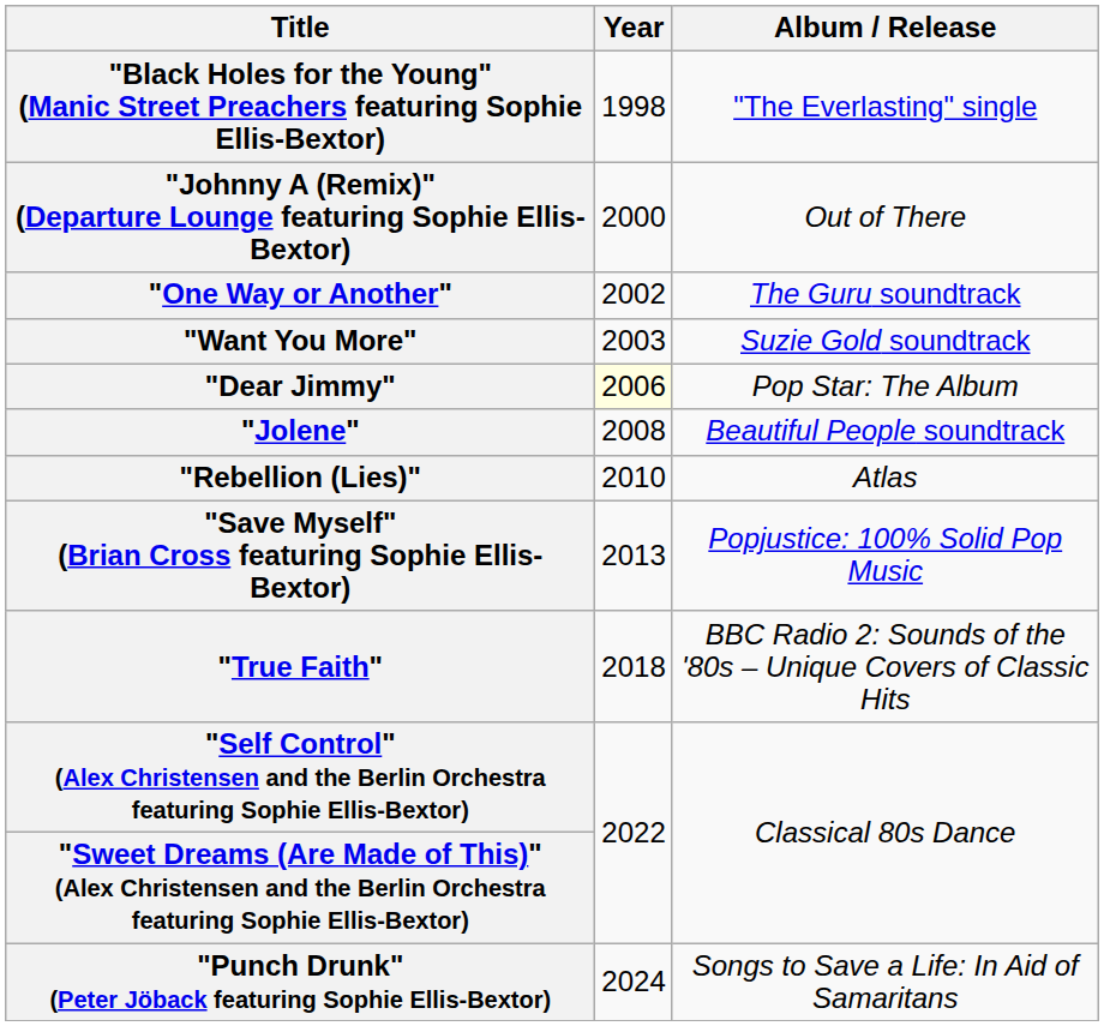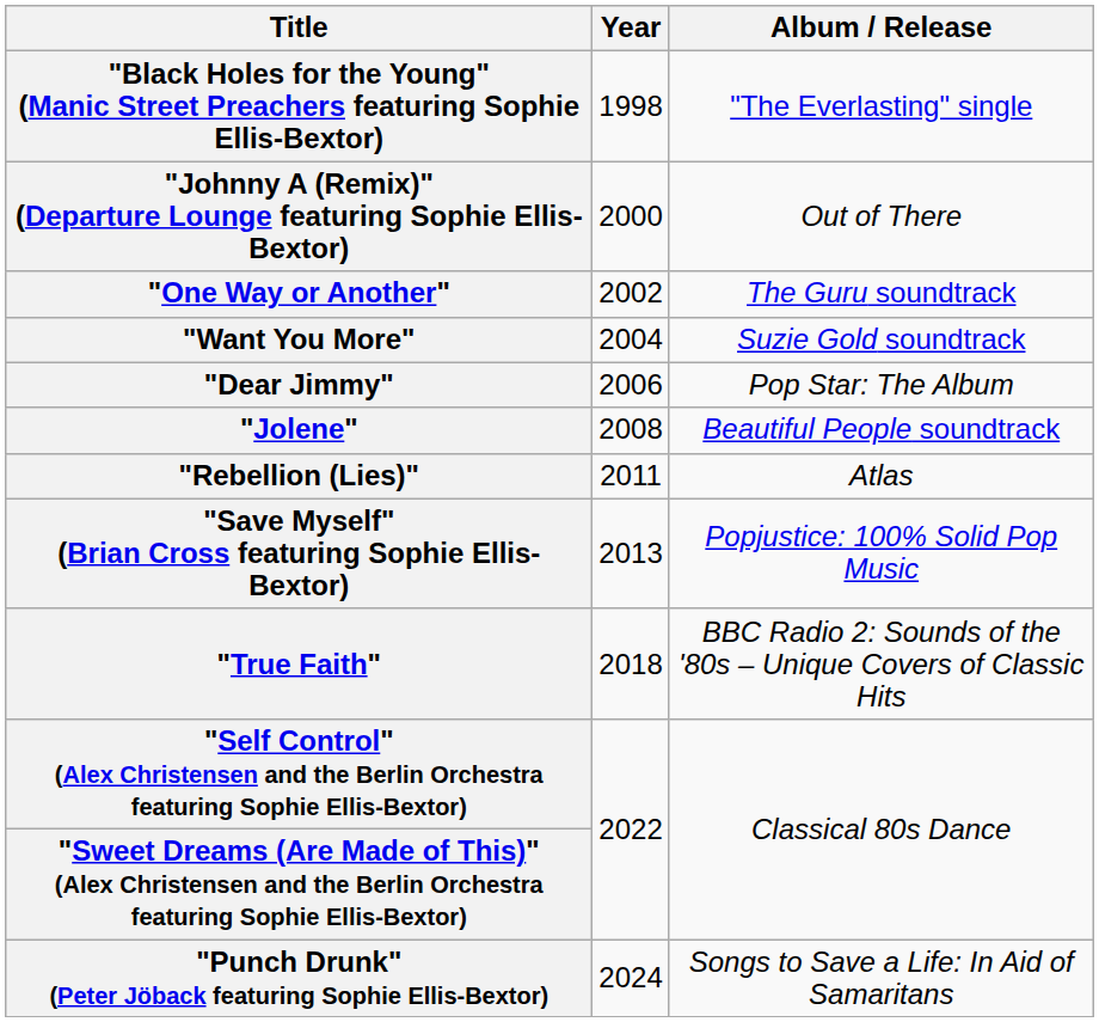"Want You More" | Year: 2003 -> 2004
"Dear Jimmy" | Year: lightyellow background -> no background
"Rebellion (Lies)" | Year: 2010 -> 2011
